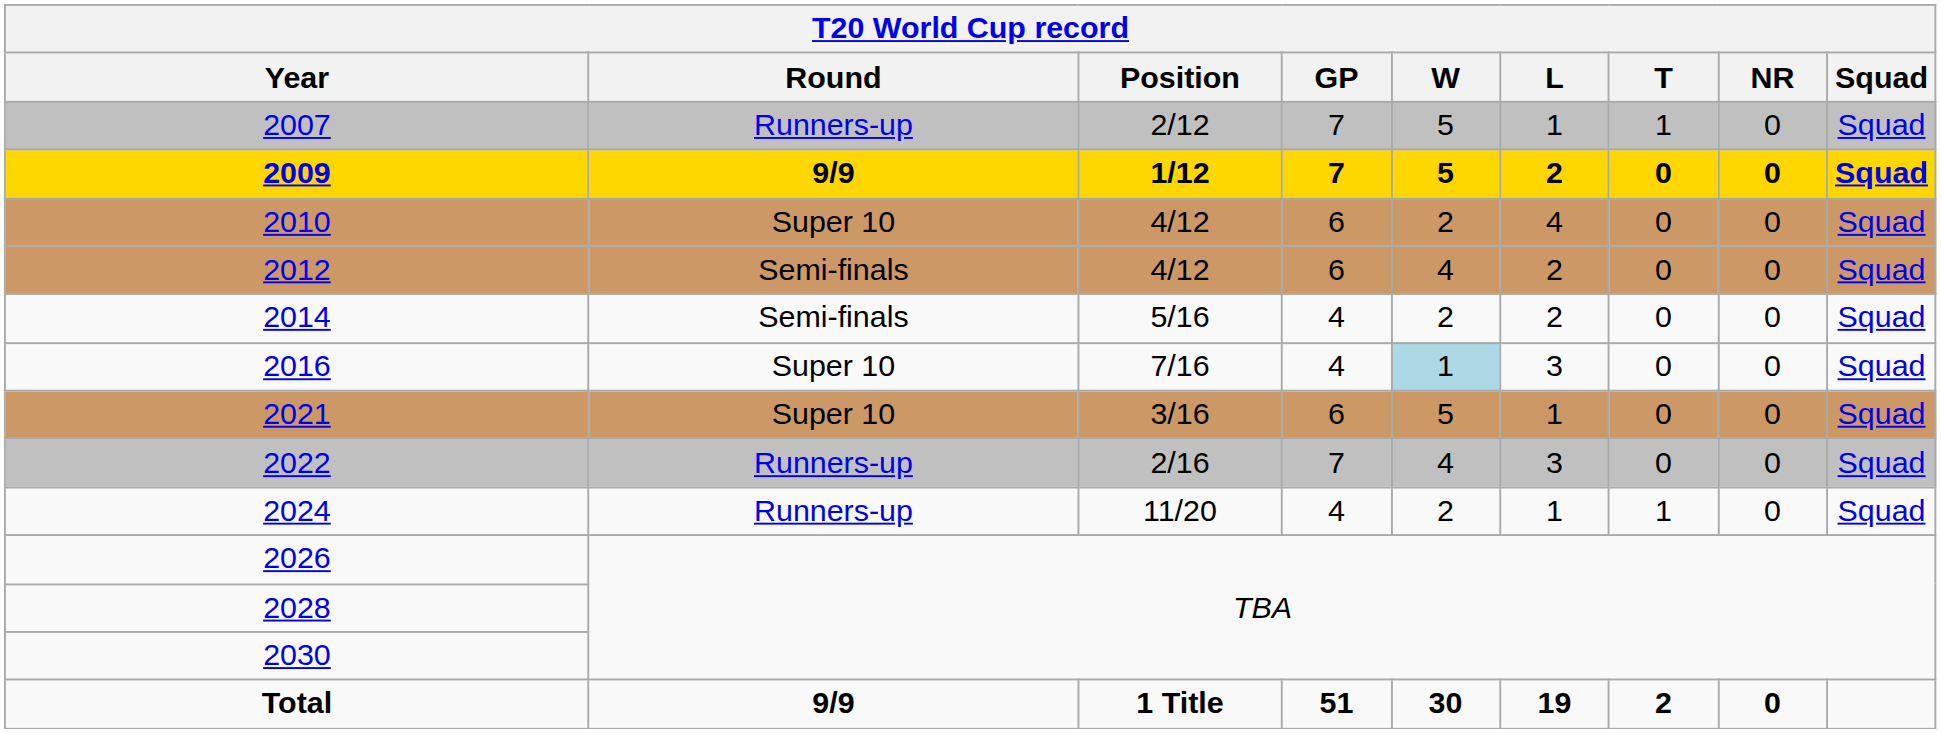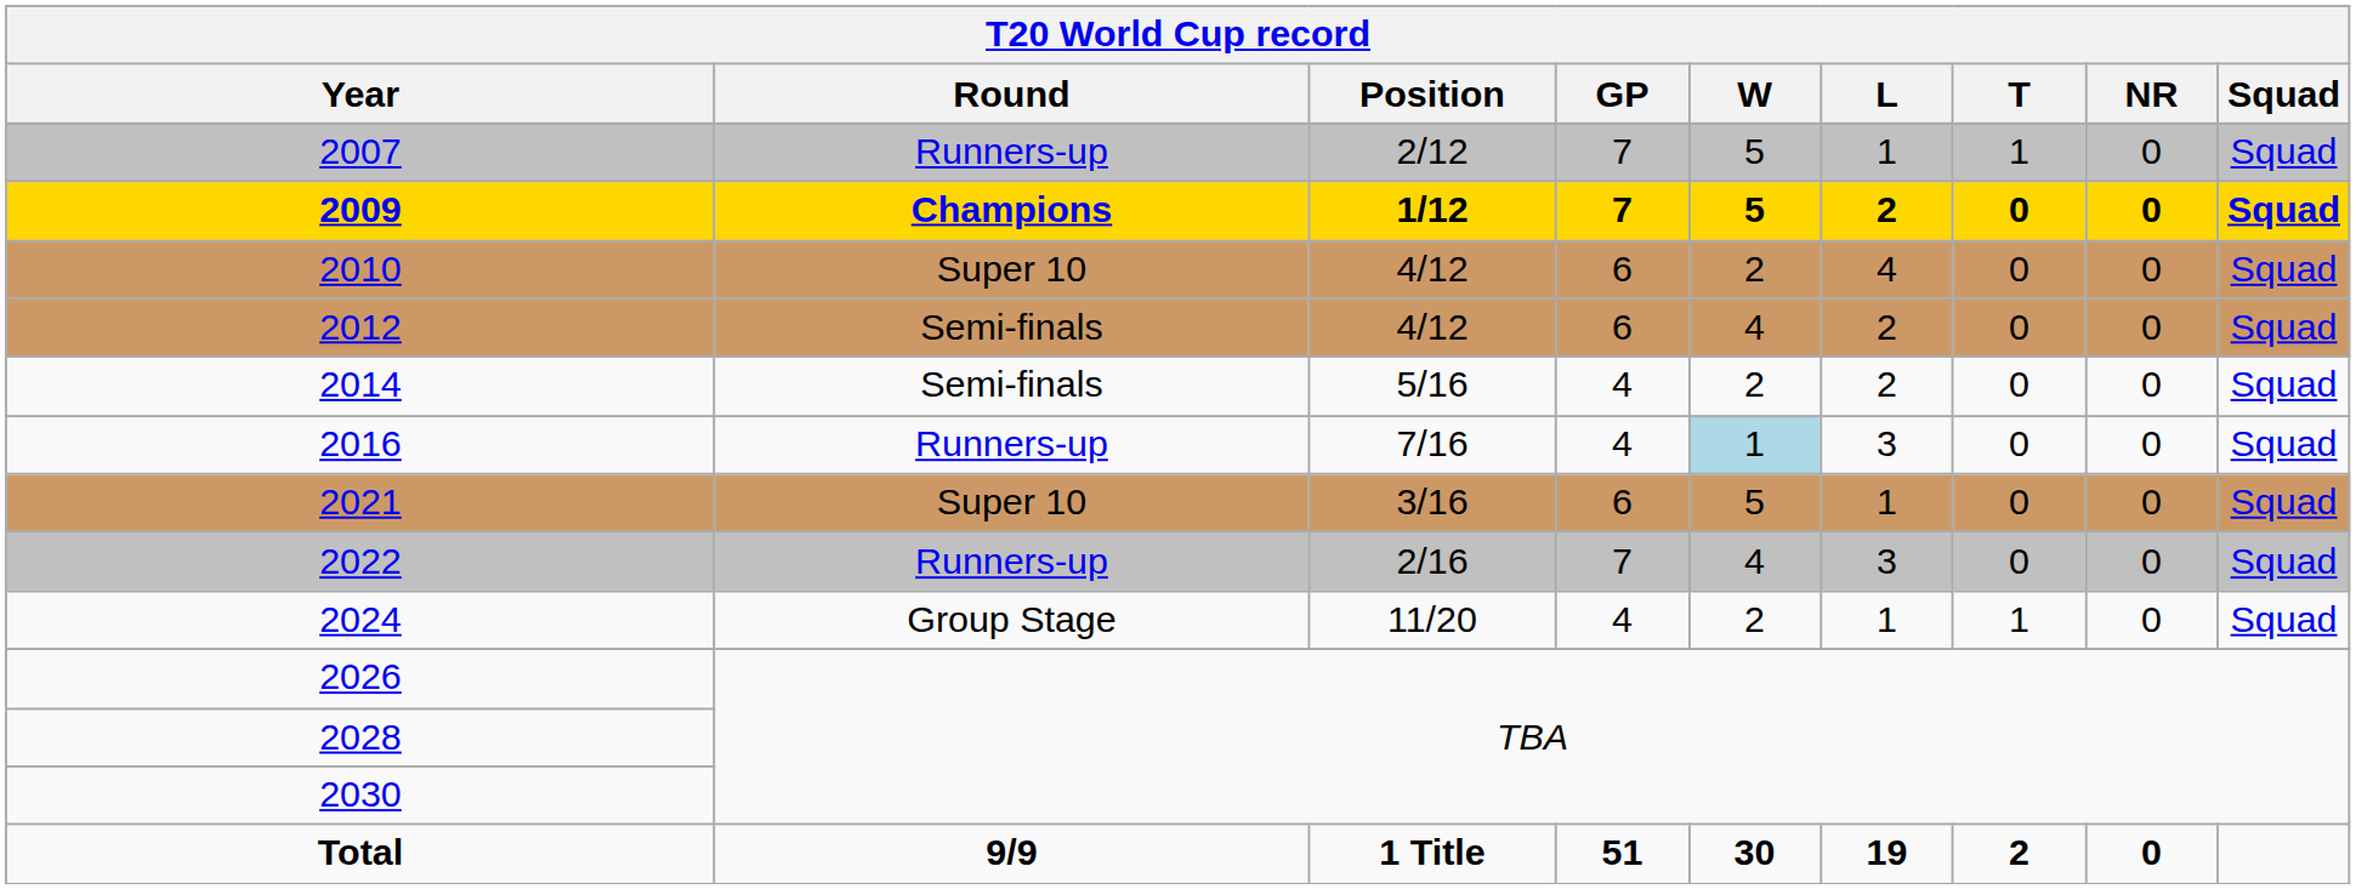2009 | Round: 9/9 -> Champions
2016 | Round: Super 10 -> Runners-up
2024 | Round: Runners-up -> Group Stage
